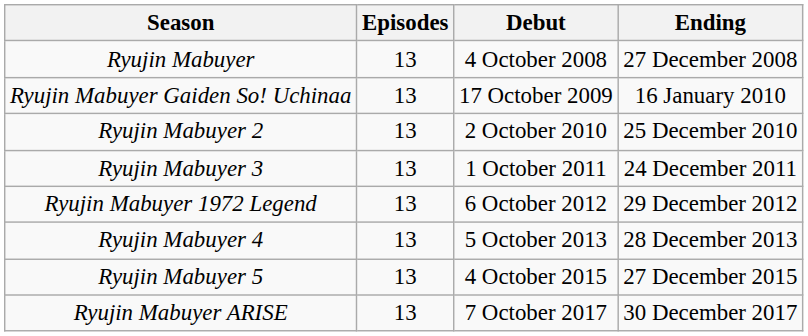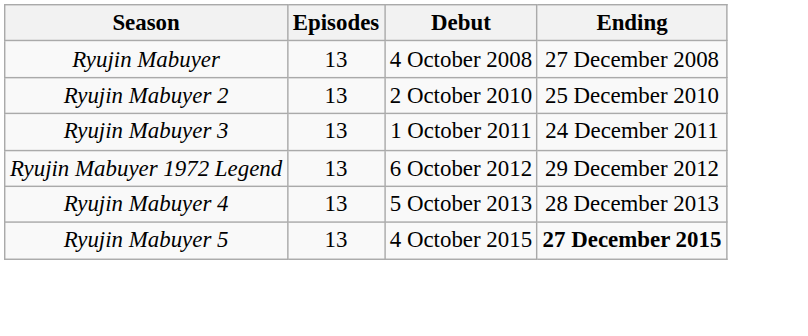- row: Ryujin Mabuyer Gaiden So! Uchinaa | 13 | 17 October 2009 | 16 January 2010
Ryujin Mabuyer 5 | Ending: normal -> bold
- row: Ryujin Mabuyer ARISE | 13 | 7 October 2017 | 30 December 2017
